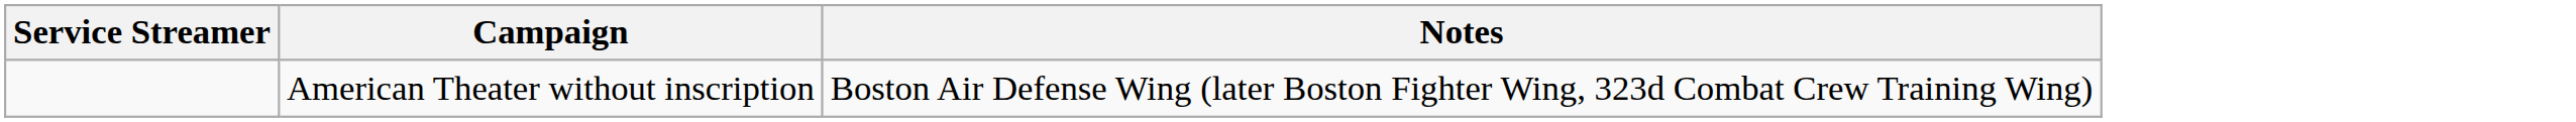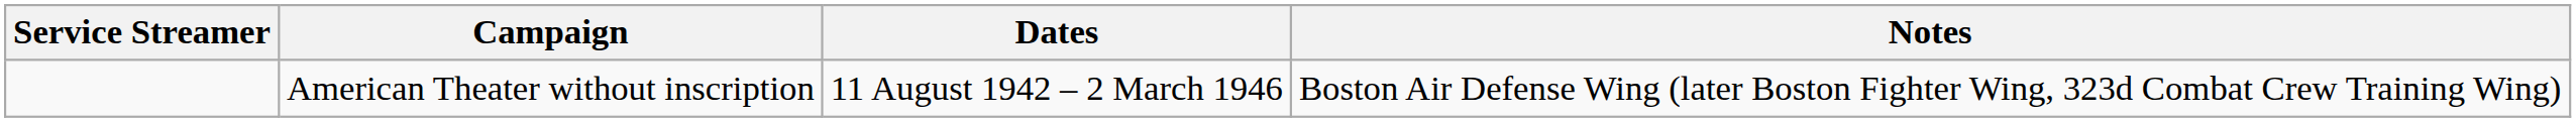+ column: Dates | 11 August 1942 – 2 March 1946
